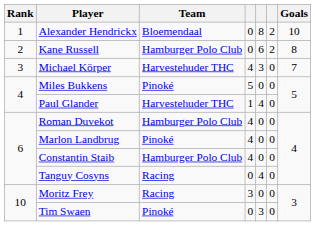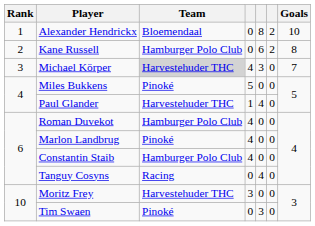Michael Körper | Team: no background -> lightgrey background
Moritz Frey | Team: Racing -> Harvestehuder THC
